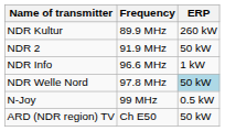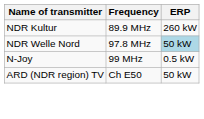- row: NDR 2 | 91.9 MHz | 50 kW
- row: NDR Info | 96.6 MHz | 1 kW
